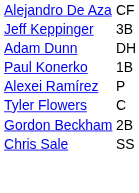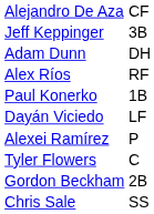+ row: Alex Ríos | RF
+ row: Dayán Viciedo | LF
